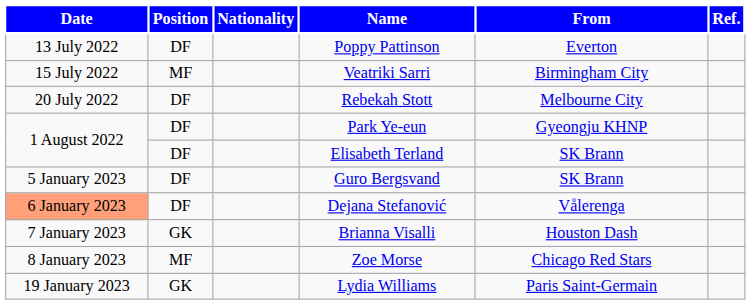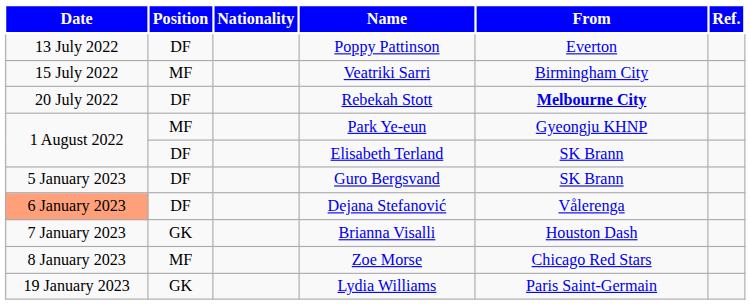Rebekah Stott | From: normal -> bold
Park Ye-eun | Position: DF -> MF
